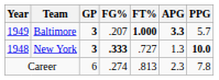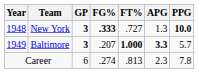rows swapped: New York <-> Baltimore
